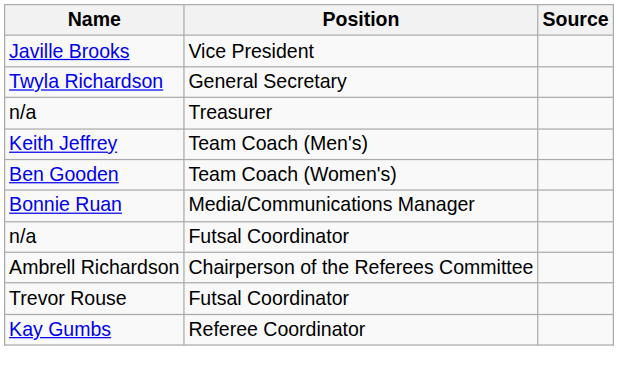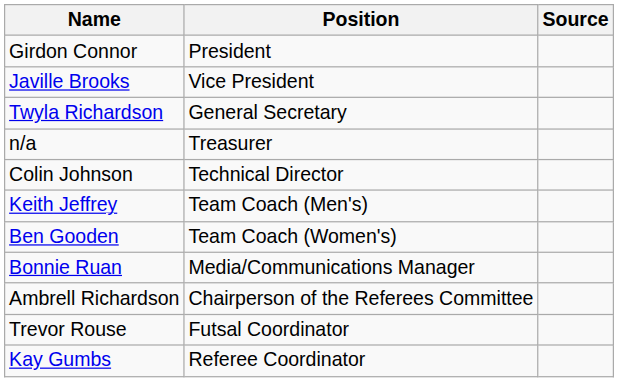+ row: Girdon Connor | President
+ row: Colin Johnson | Technical Director
- row: n/a | Futsal Coordinator
